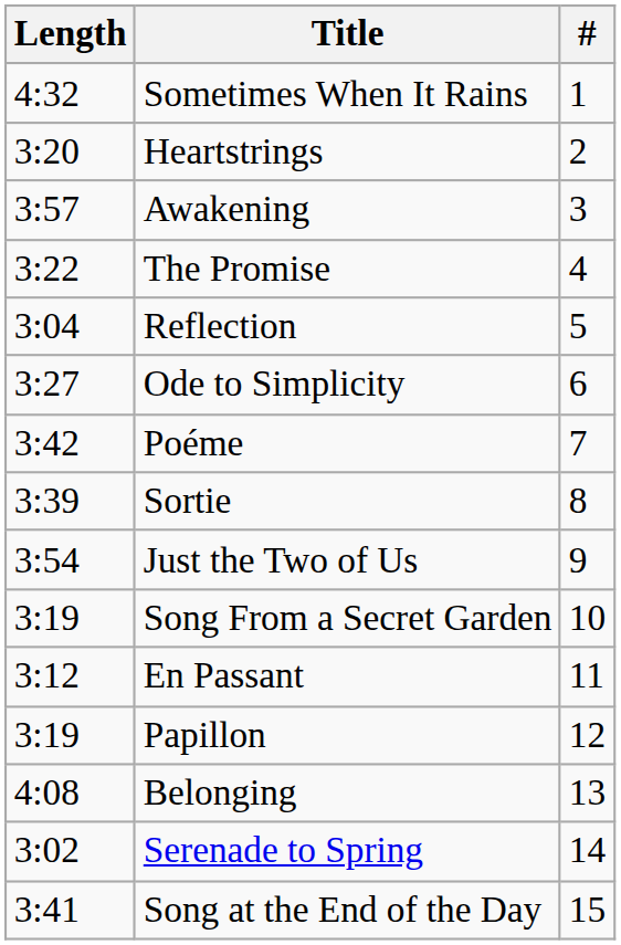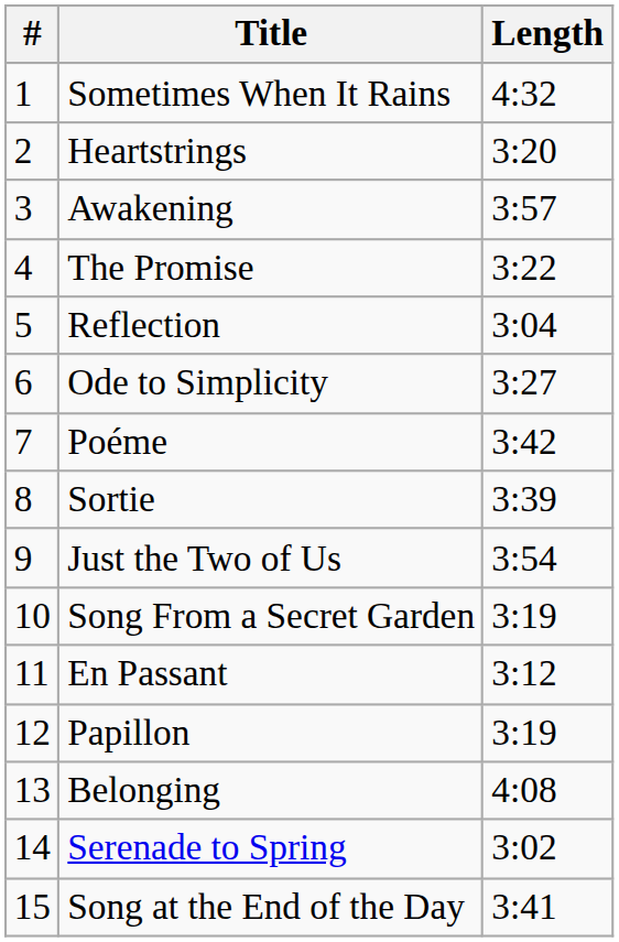columns swapped: # <-> Length
